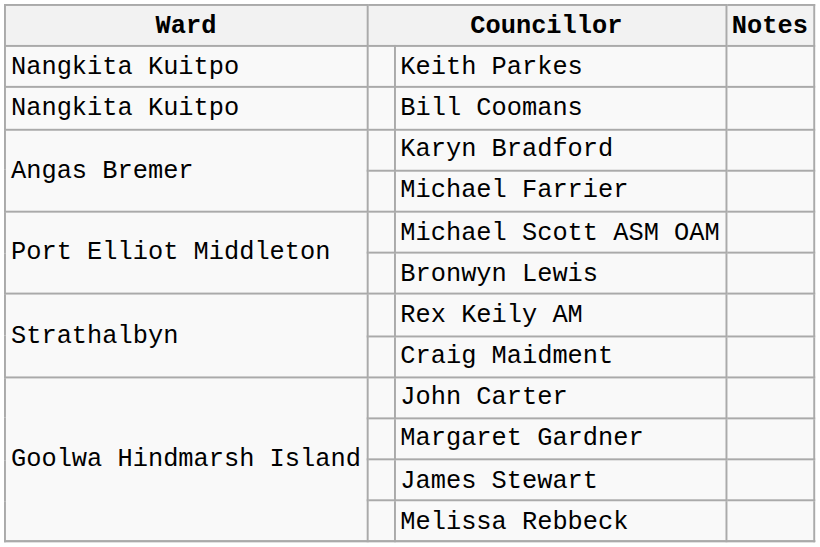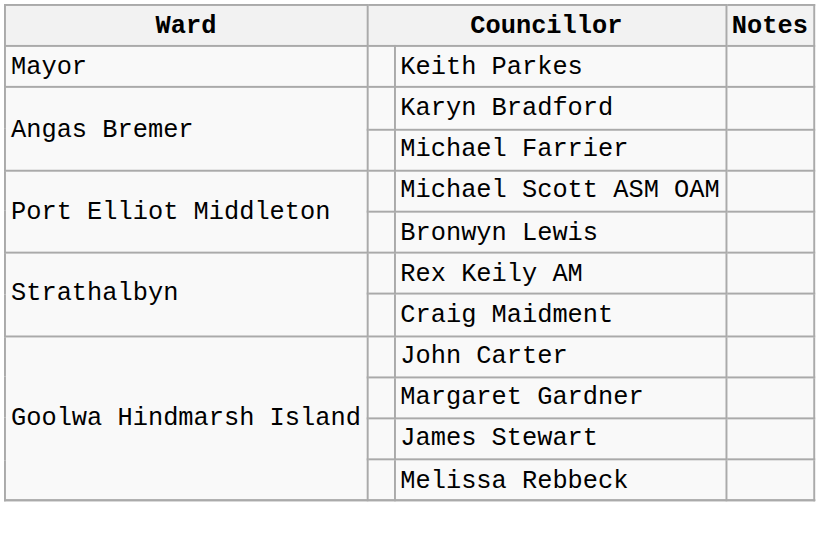Keith Parkes | Ward: Nangkita Kuitpo -> Mayor
- row: Nangkita Kuitpo | Bill Coomans
